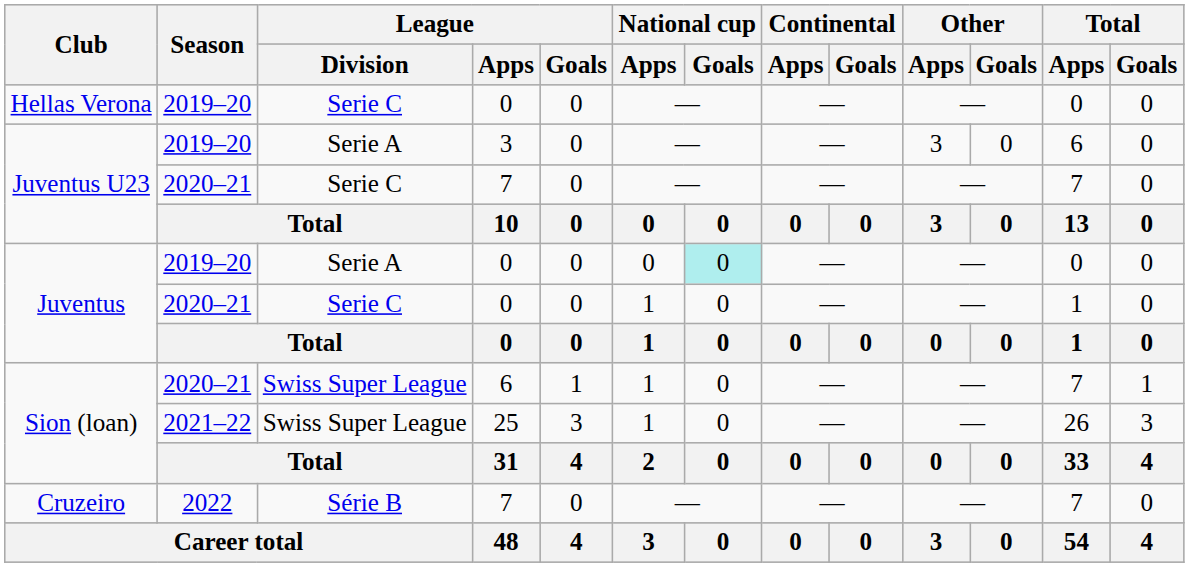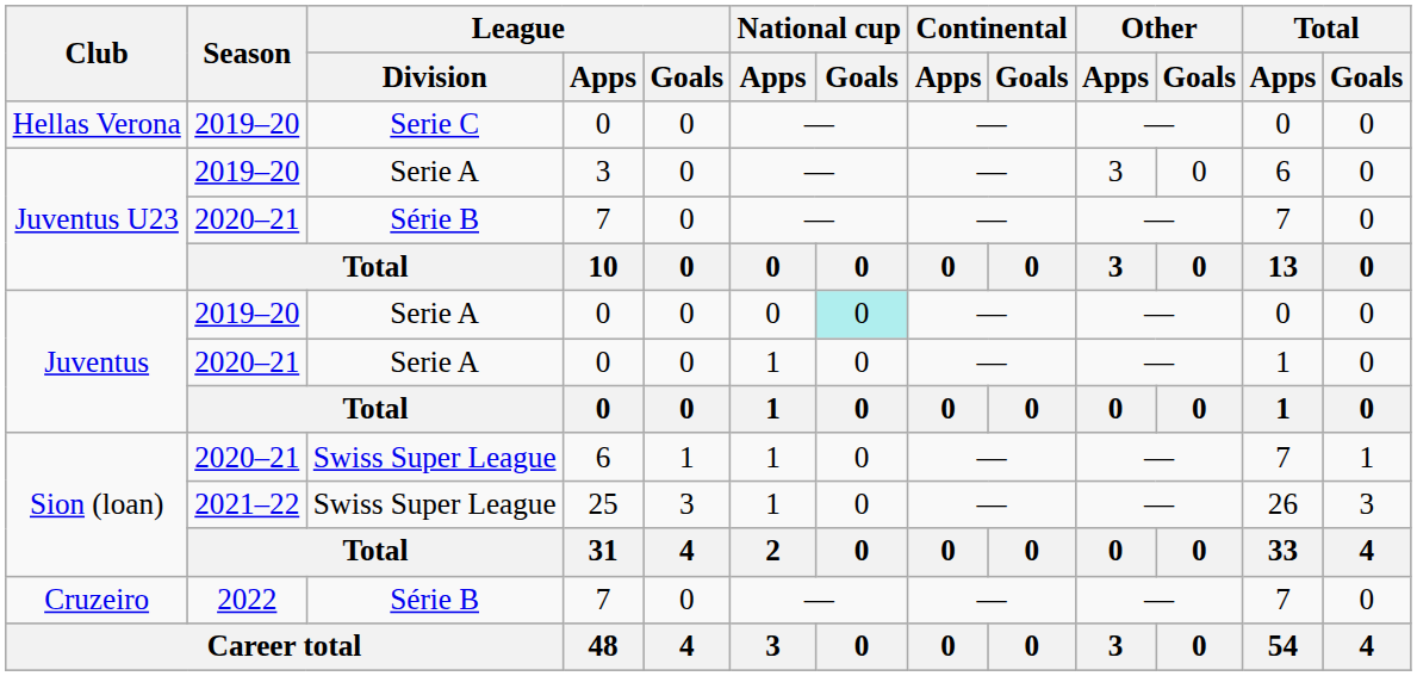Juventus U23 / 2020–21 | League / Division: Serie C -> Série B
Juventus / 2020–21 | League / Division: Serie C -> Serie A
